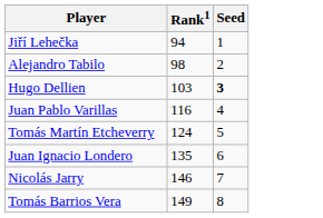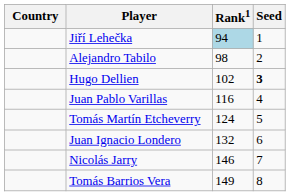+ column: Country
Jiří Lehečka | Rank1: no background -> lightblue background
Hugo Dellien | Rank1: 103 -> 102
Juan Ignacio Londero | Rank1: 135 -> 132
